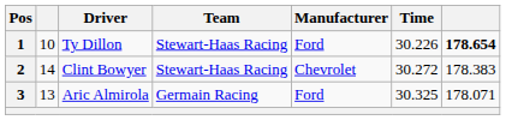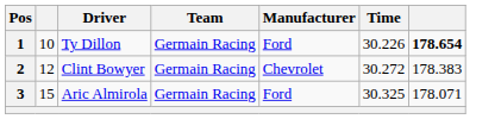1 | Team: Stewart-Haas Racing -> Germain Racing
2 | column 2: 14 -> 12
2 | Team: Stewart-Haas Racing -> Germain Racing
3 | column 2: 13 -> 15
